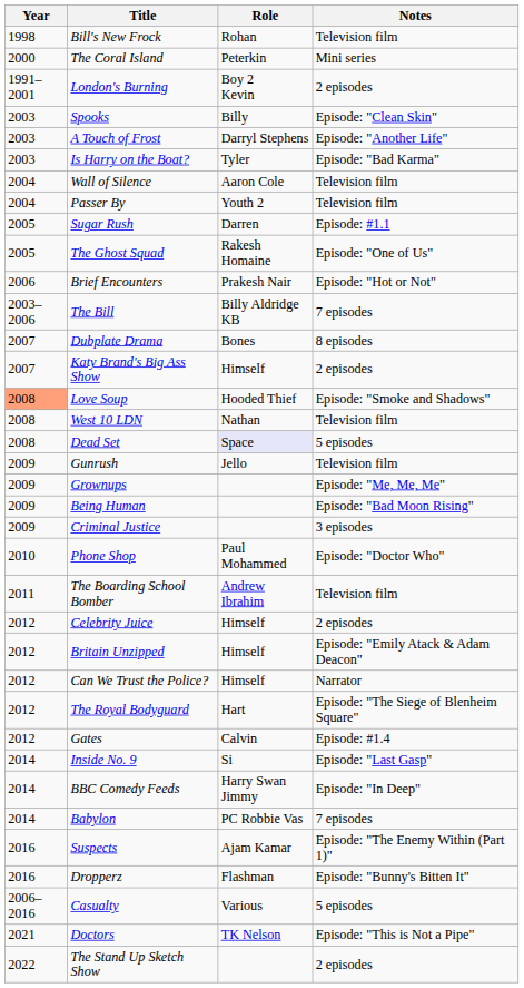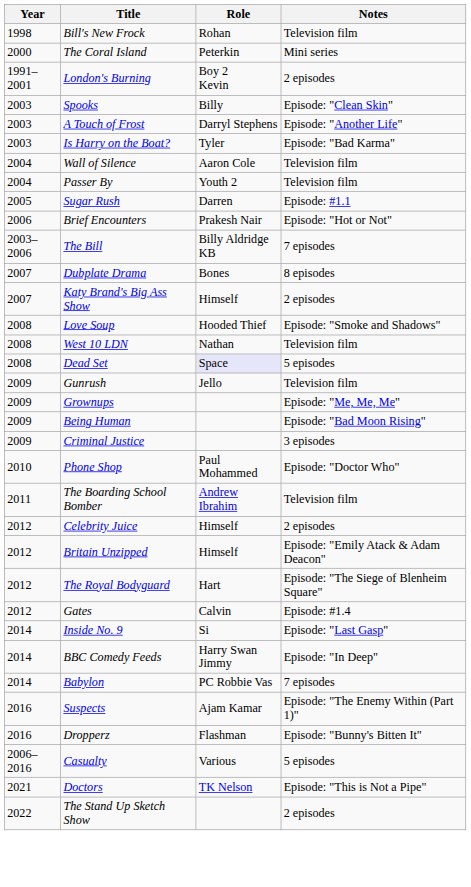- row: 2005 | The Ghost Squad | Rakesh Homaine | Episode: "One of Us"
Love Soup | Year: lightsalmon background -> no background
- row: 2012 | Can We Trust the Police? | Himself | Narrator
